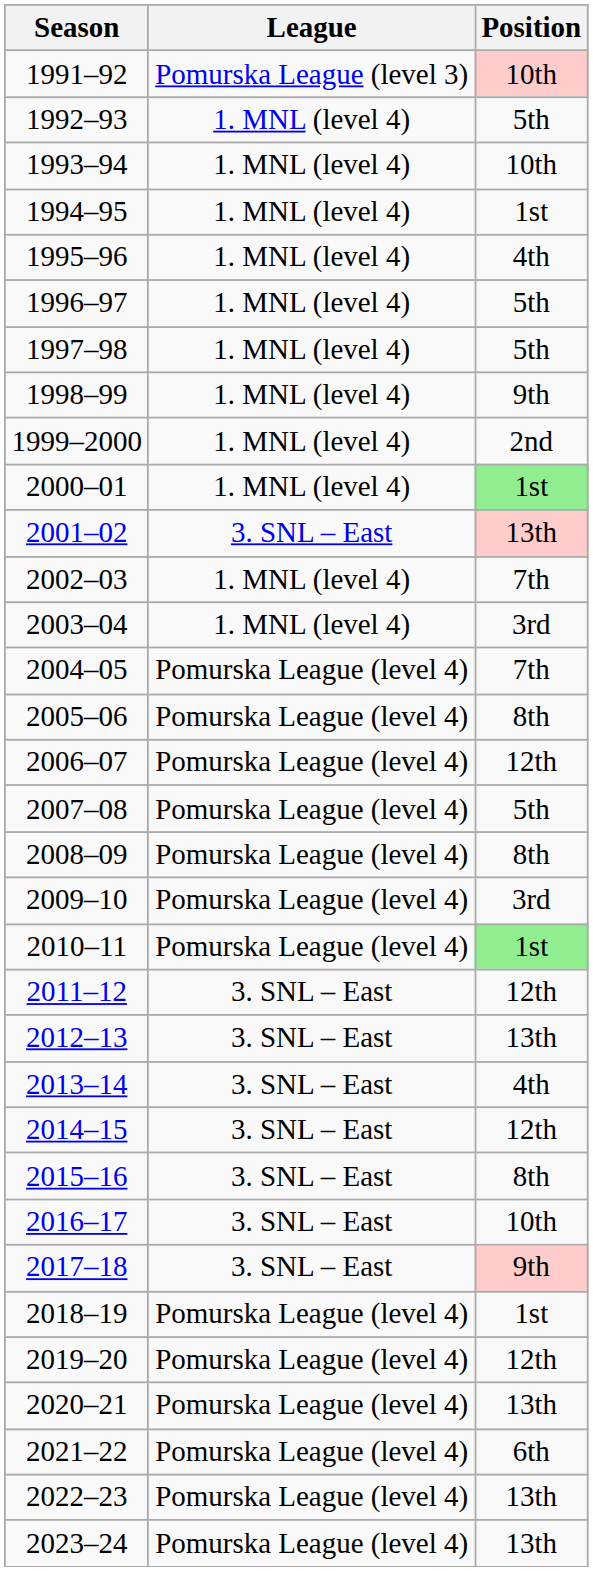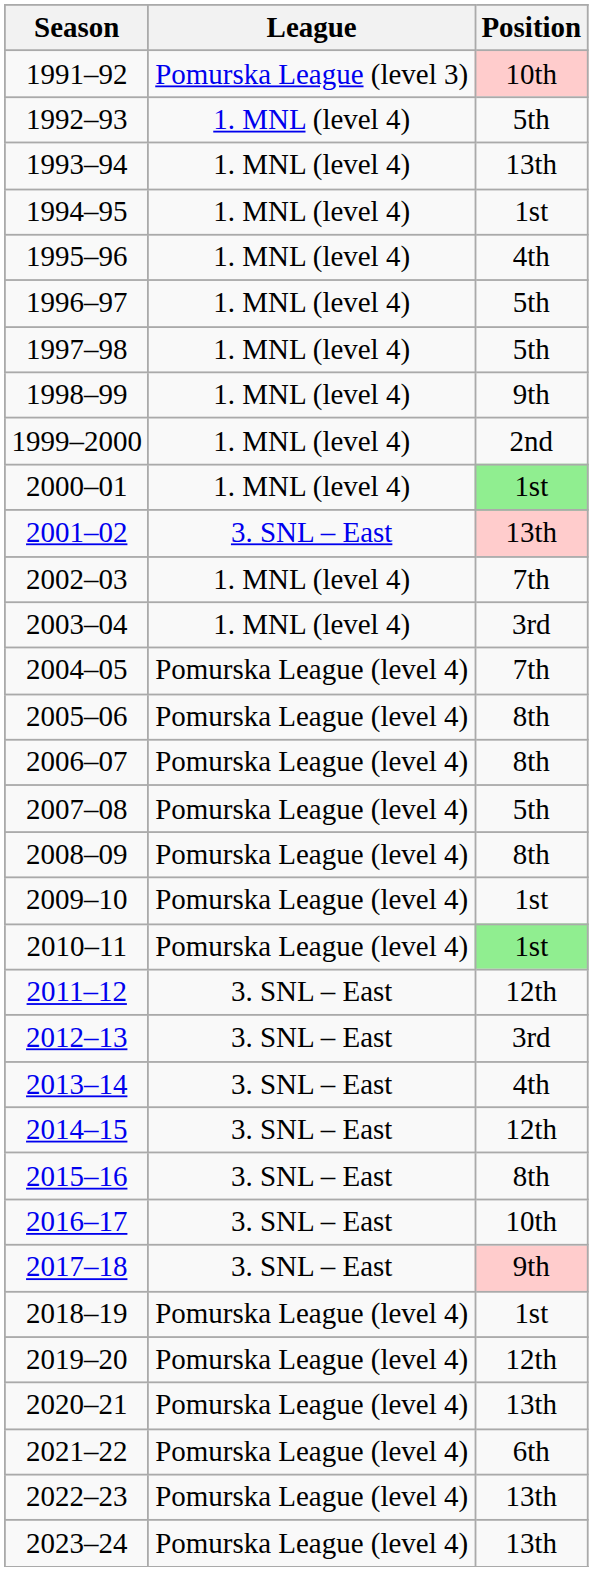1993–94 | Position: 10th -> 13th
2006–07 | Position: 12th -> 8th
2009–10 | Position: 3rd -> 1st
2012–13 | Position: 13th -> 3rd
